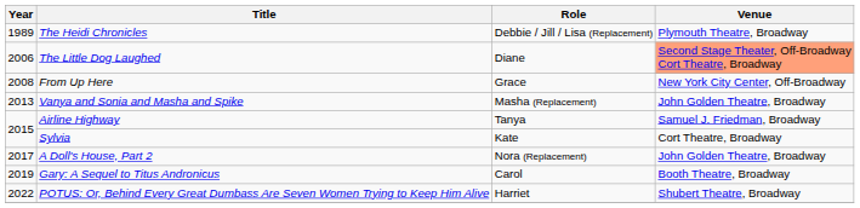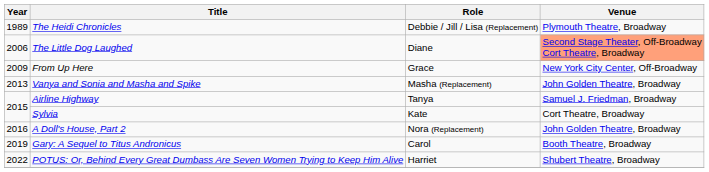From Up Here | Year: 2008 -> 2009
A Doll's House, Part 2 | Year: 2017 -> 2016
